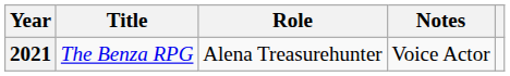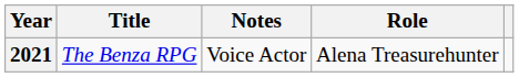columns swapped: Role <-> Notes
